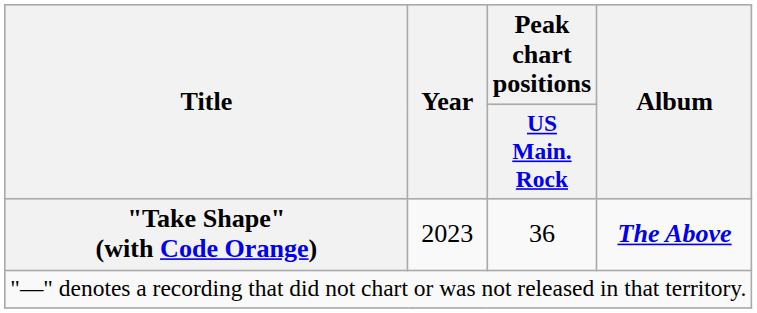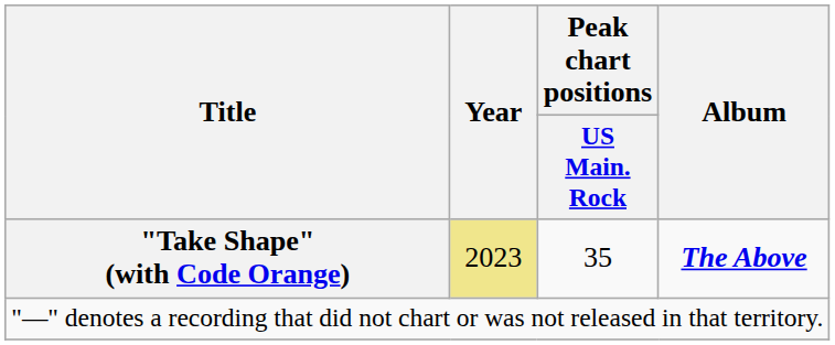"Take Shape" (with Code Orange) | Year: no background -> khaki background
"Take Shape" (with Code Orange) | Peak chart positions / US Main. Rock: 36 -> 35
